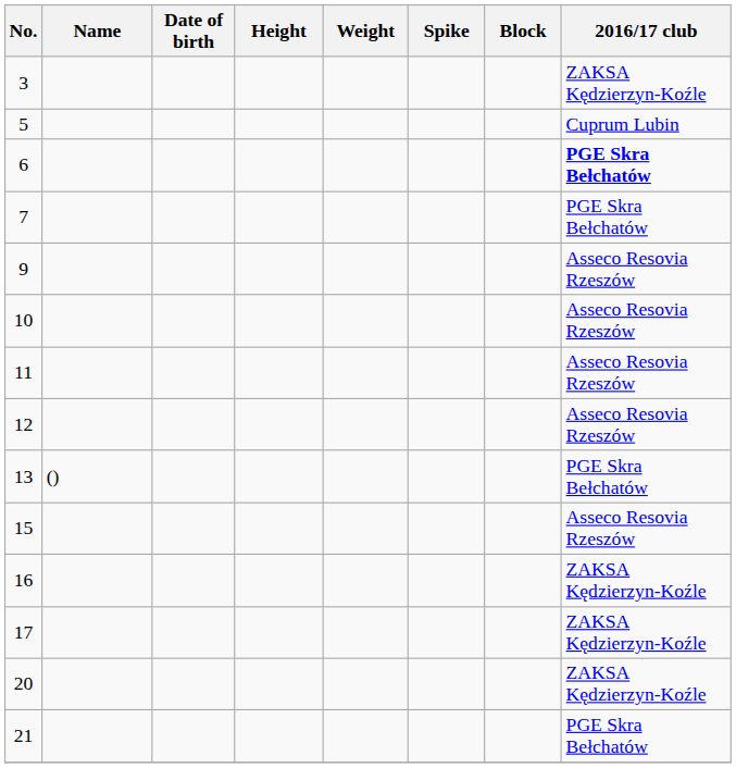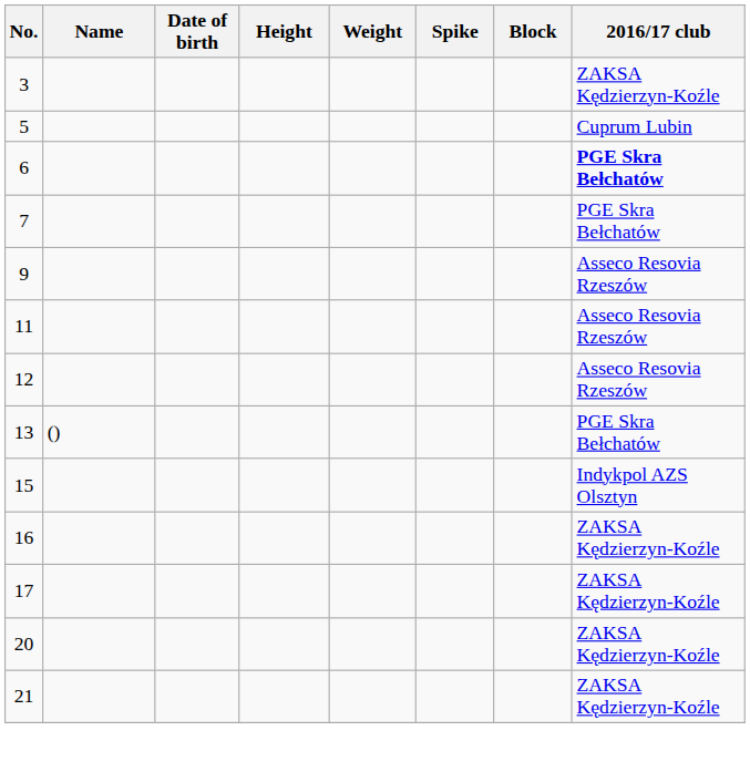- row: 10 | Asseco Resovia Rzeszów
15 | 2016/17 club: Asseco Resovia Rzeszów -> Indykpol AZS Olsztyn
21 | 2016/17 club: PGE Skra Bełchatów -> ZAKSA Kędzierzyn-Koźle
